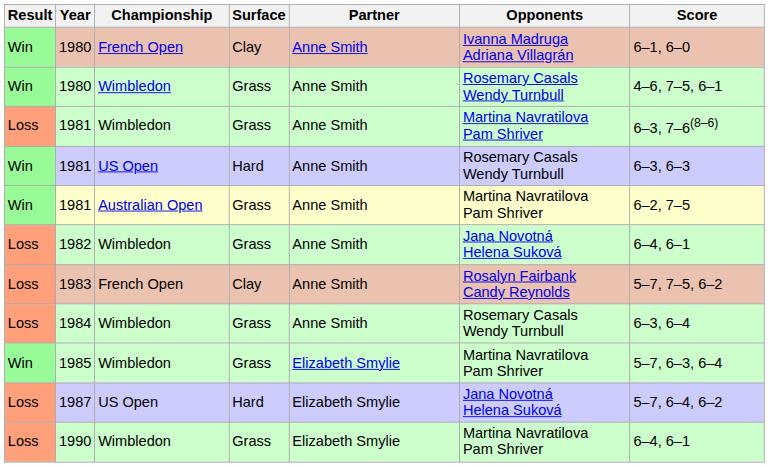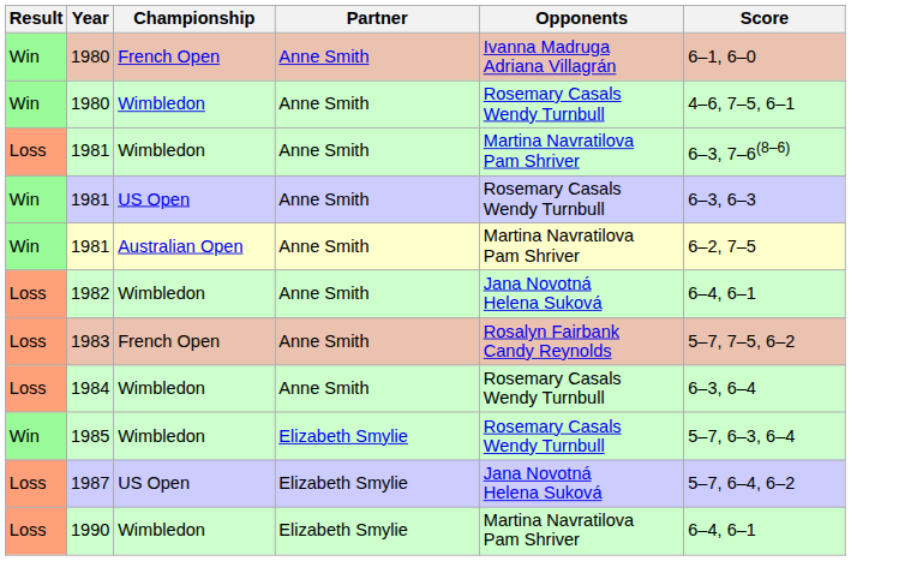- column: Surface | Clay | Grass | Grass | Hard | Grass | Grass | Clay | Grass | Grass | Hard | Grass
1985 | Opponents: Martina Navratilova Pam Shriver -> Rosemary Casals Wendy Turnbull
